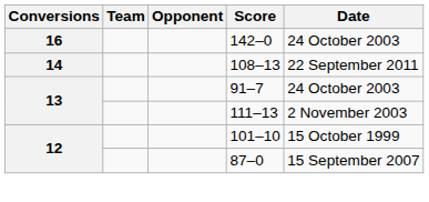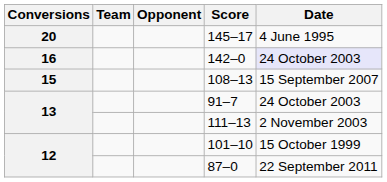+ row: 20 | 145–17 | 4 June 1995
142–0 | Date: no background -> lavender background
108–13 | Conversions: 14 -> 15
108–13 | Date: 22 September 2011 -> 15 September 2007
87–0 | Date: 15 September 2007 -> 22 September 2011
